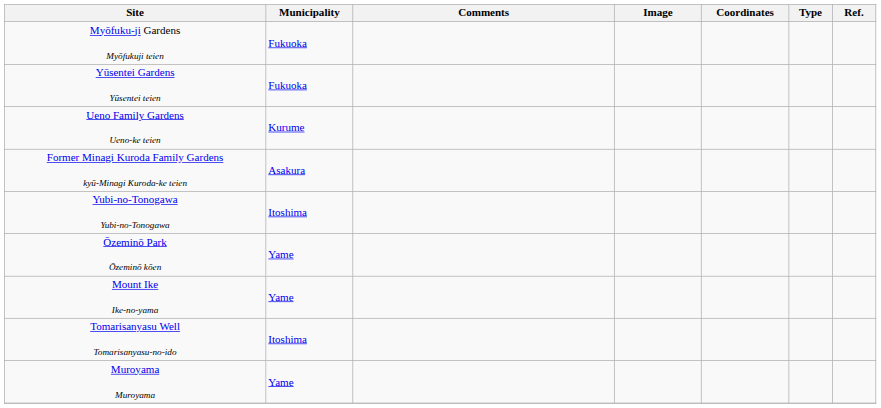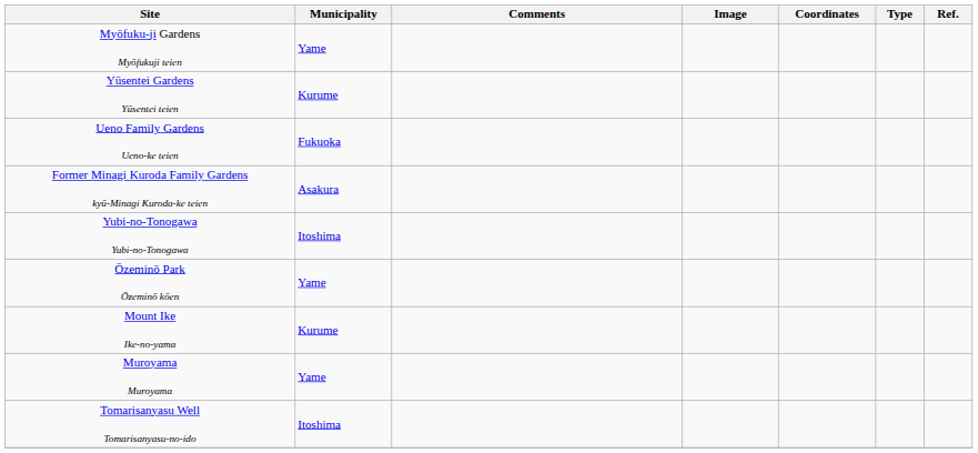Myōfuku-ji Gardens Myōfukuji teien | Municipality: Fukuoka -> Yame
Yūsentei Gardens Yūsentei teien | Municipality: Fukuoka -> Kurume
Ueno Family Gardens Ueno-ke teien | Municipality: Kurume -> Fukuoka
Mount Ike Ike-no-yama | Municipality: Yame -> Kurume
rows swapped: Muroyama Muroyama <-> Tomarisanyasu Well Tomarisanyasu-no-ido
